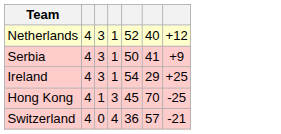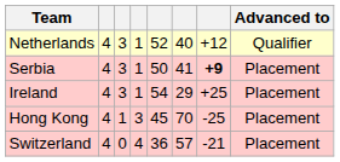+ column: Advanced to | Qualifier | Placement | Placement | Placement | Placement
Serbia | column 7: normal -> bold
